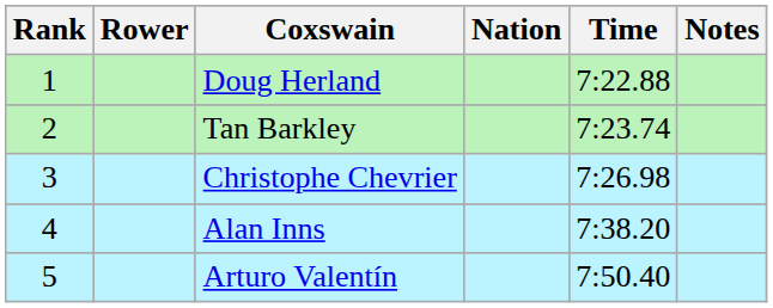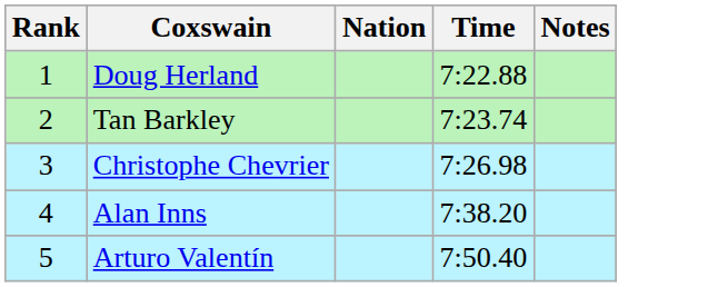- column: Rower
